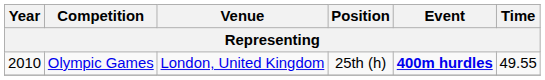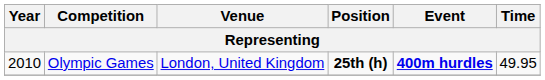Olympic Games | Position: normal -> bold
Olympic Games | Time: 49.55 -> 49.95
